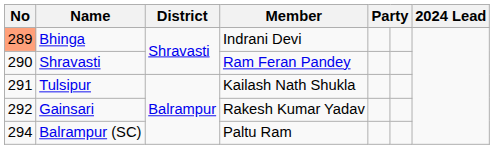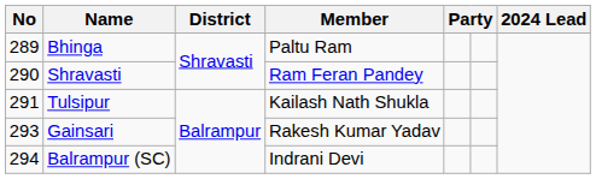Bhinga | No: lightsalmon background -> no background
Bhinga | Member: Indrani Devi -> Paltu Ram
Gainsari | No: 292 -> 293
Balrampur (SC) | Member: Paltu Ram -> Indrani Devi
